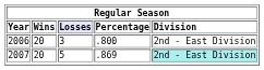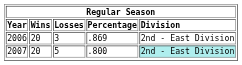Year | column 3: lavender background -> no background
2006 | column 4: .800 -> .869
2007 | column 4: .869 -> .800
